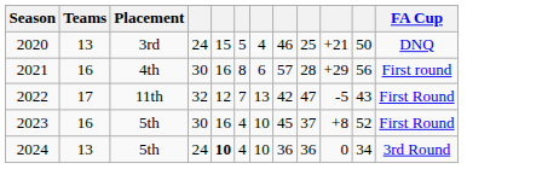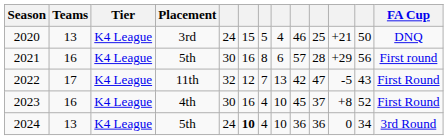+ column: Tier | K4 League | K4 League | K4 League | K4 League | K4 League
2021 | Placement: 4th -> 5th
2023 | Placement: 5th -> 4th
